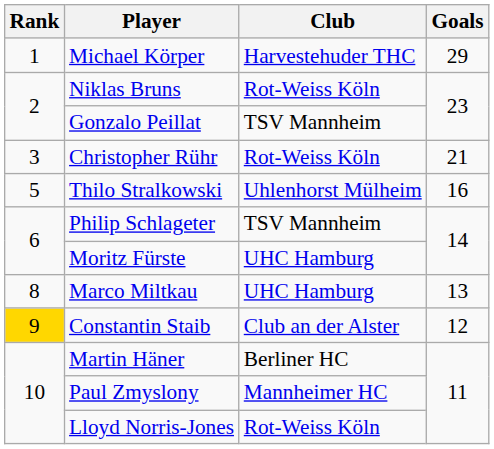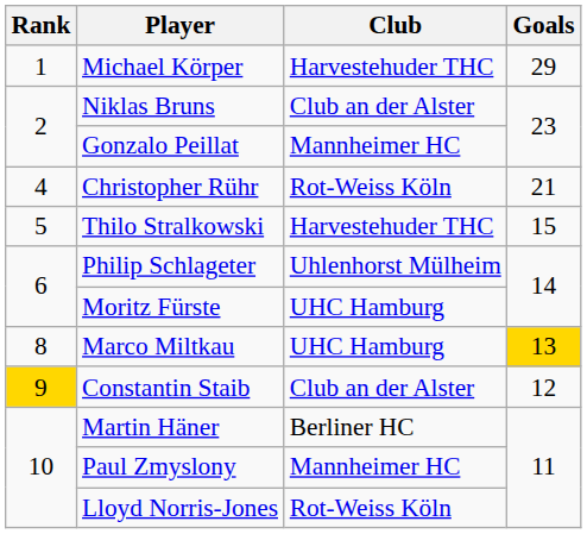Niklas Bruns | Club: Rot-Weiss Köln -> Club an der Alster
Gonzalo Peillat | Club: TSV Mannheim -> Mannheimer HC
Christopher Rühr | Rank: 3 -> 4
Thilo Stralkowski | Club: Uhlenhorst Mülheim -> Harvestehuder THC
Thilo Stralkowski | Goals: 16 -> 15
Philip Schlageter | Club: TSV Mannheim -> Uhlenhorst Mülheim
Marco Miltkau | Goals: no background -> gold background
